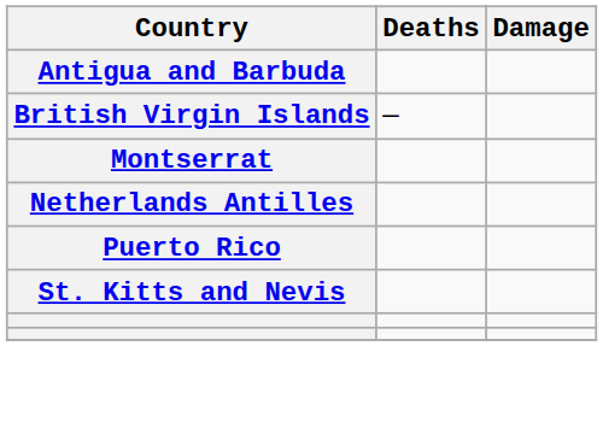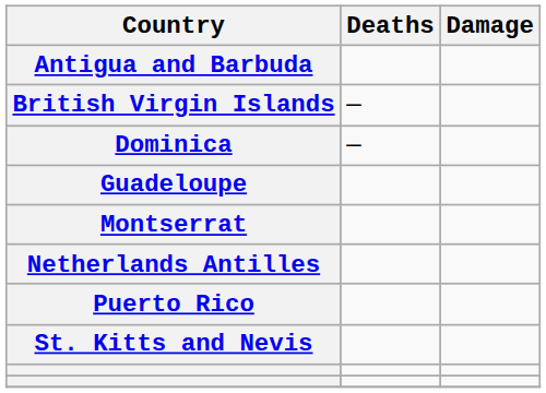+ row: Dominica | —
+ row: Guadeloupe
